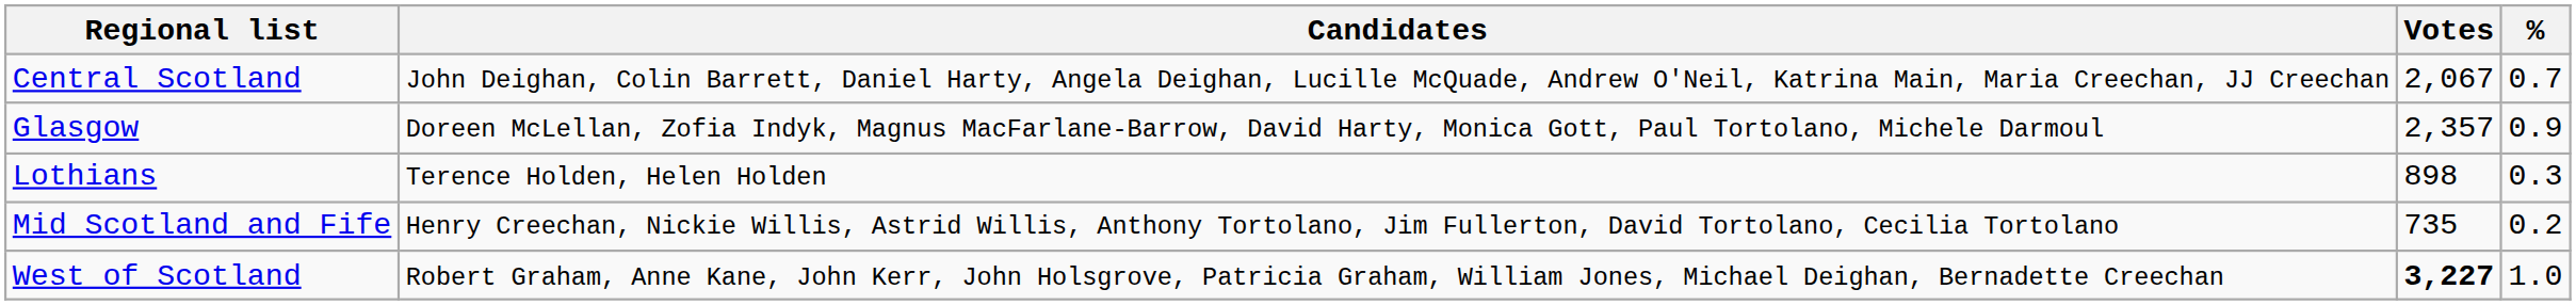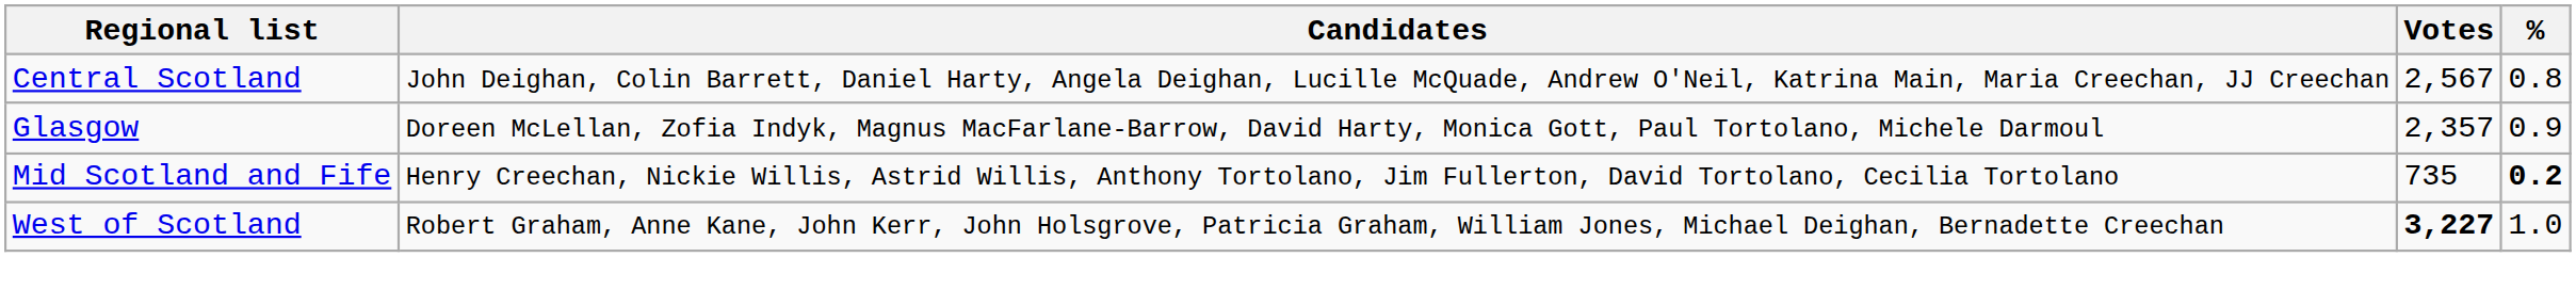Central Scotland | Votes: 2,067 -> 2,567
Central Scotland | %: 0.7 -> 0.8
- row: Lothians | Terence Holden, Helen Holden | 898 | 0.3
Mid Scotland and Fife | %: normal -> bold
